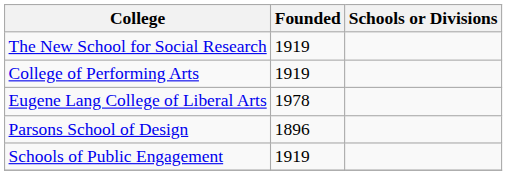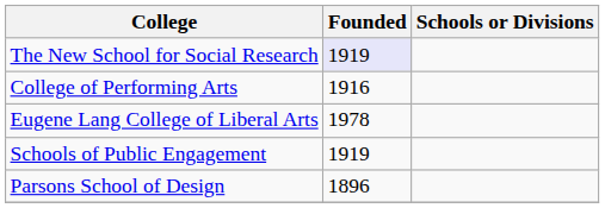The New School for Social Research | Founded: no background -> lavender background
College of Performing Arts | Founded: 1919 -> 1916
rows swapped: Parsons School of Design <-> Schools of Public Engagement
